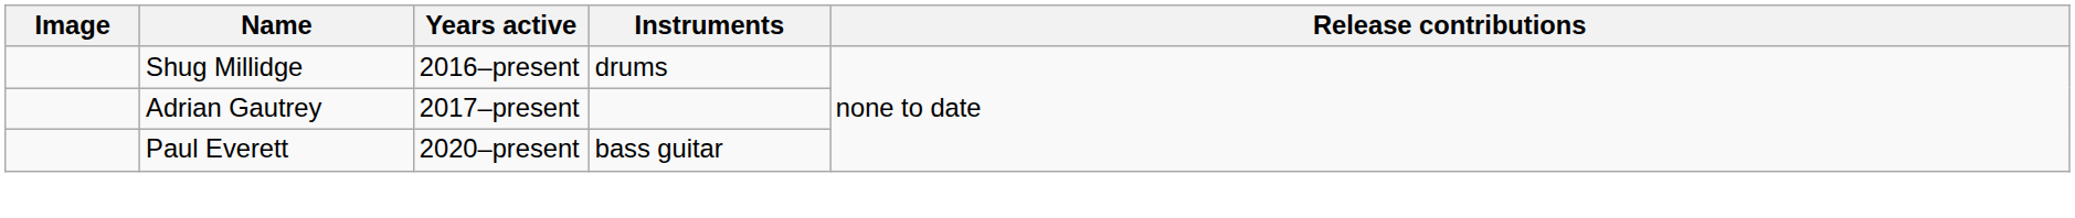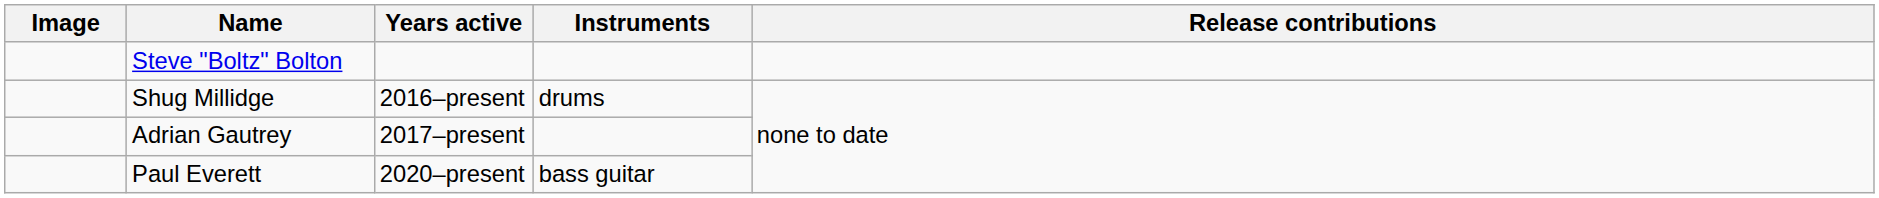+ row: Steve "Boltz" Bolton
